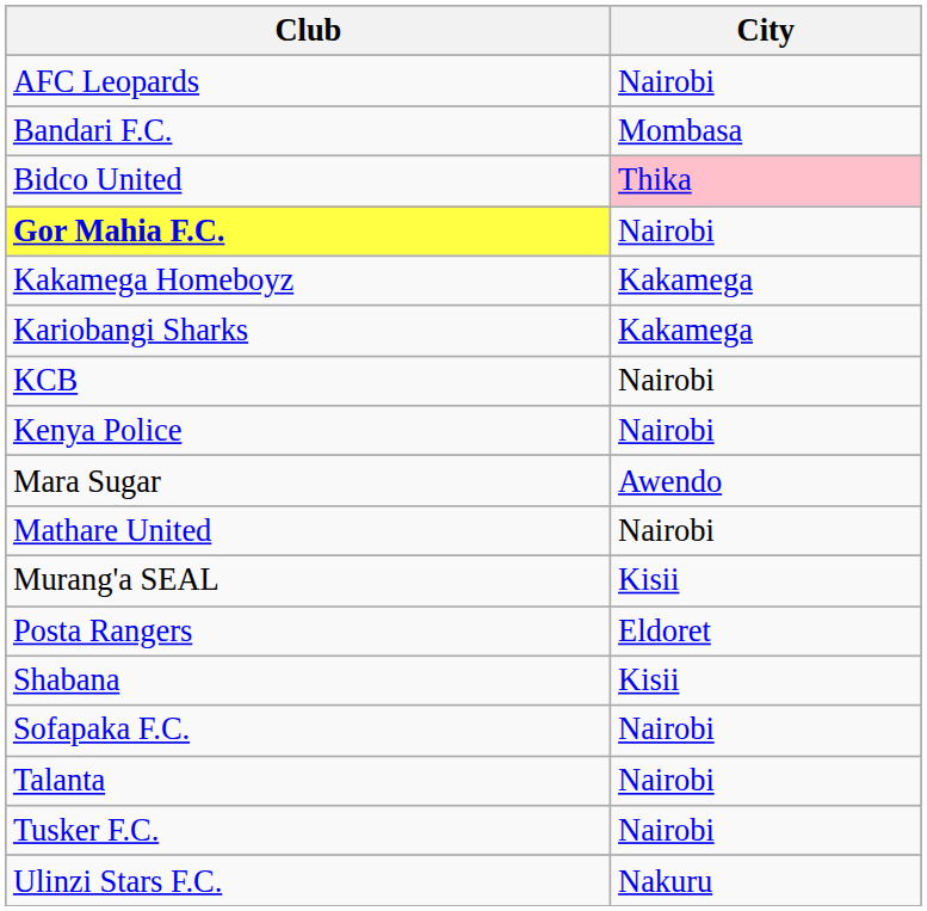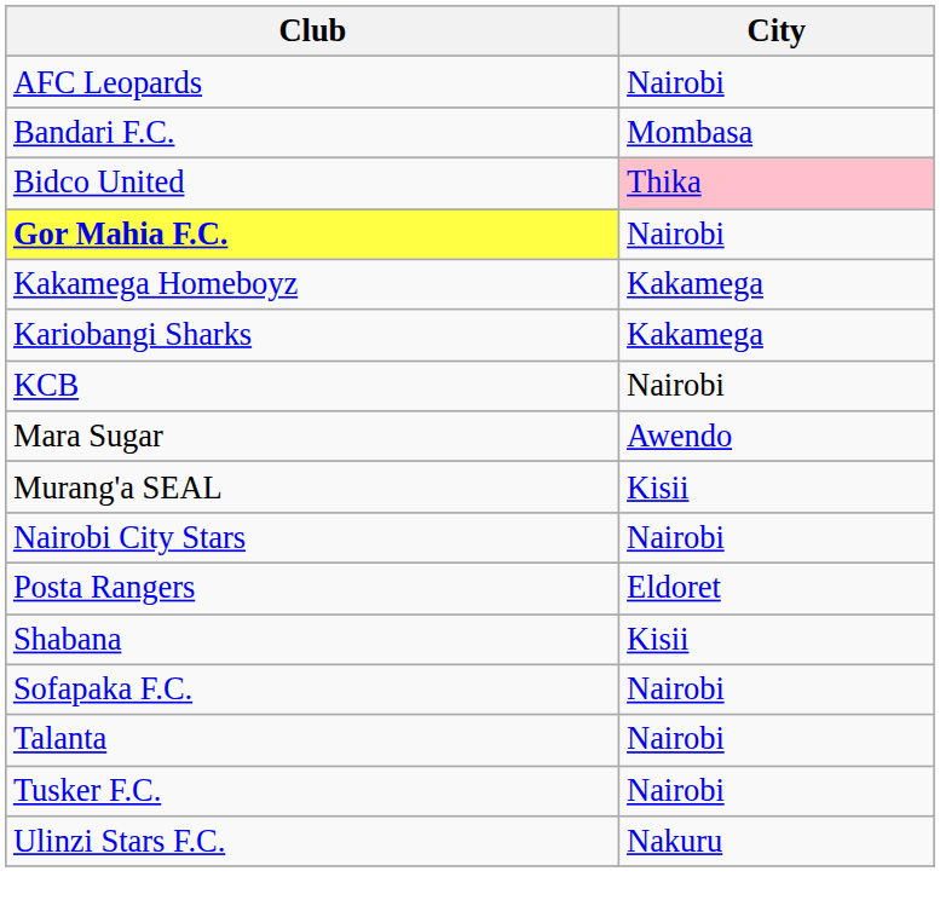- row: Kenya Police | Nairobi
- row: Mathare United | Nairobi
+ row: Nairobi City Stars | Nairobi
